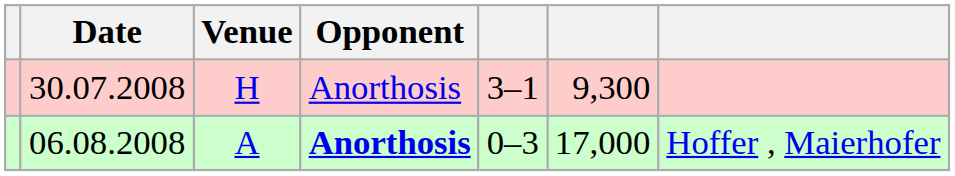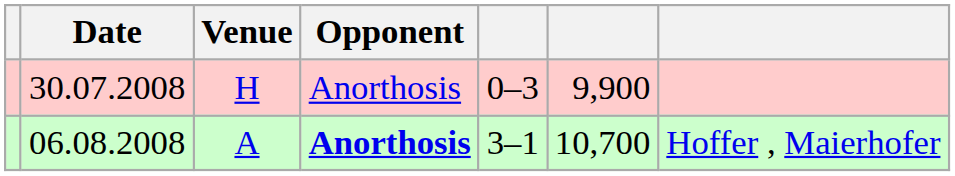30.07.2008 | column 5: 3–1 -> 0–3
30.07.2008 | column 6: 9,300 -> 9,900
06.08.2008 | column 5: 0–3 -> 3–1
06.08.2008 | column 6: 17,000 -> 10,700
